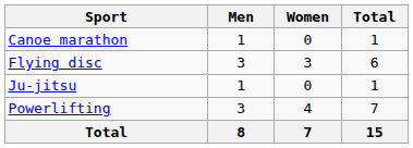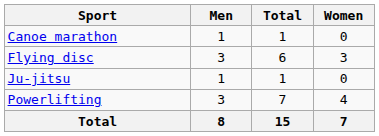columns swapped: Women <-> Total
